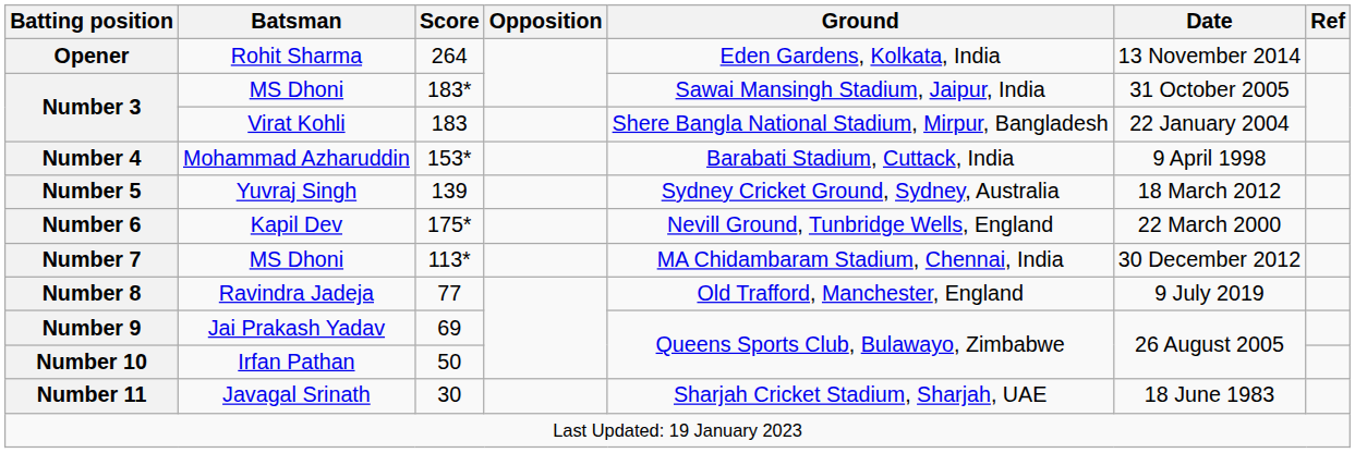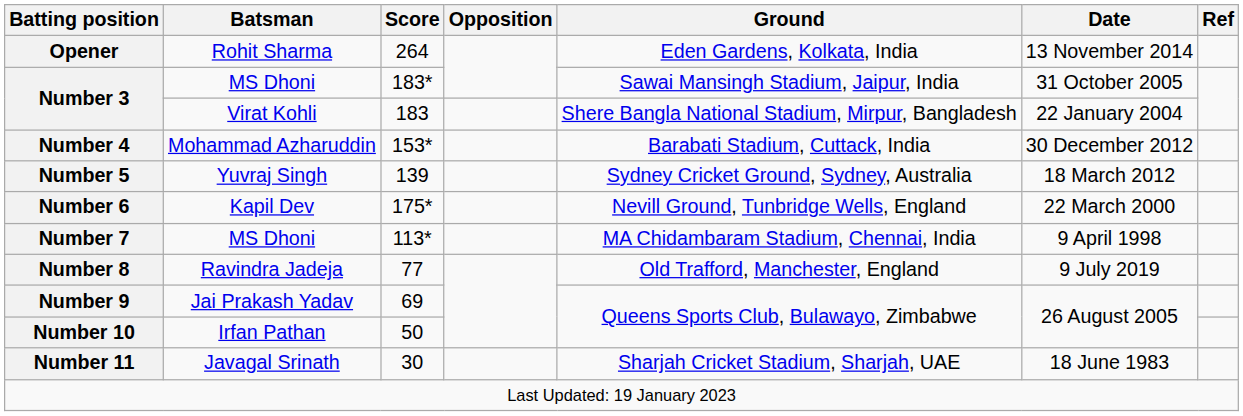Number 4 | Date: 9 April 1998 -> 30 December 2012
Number 7 | Date: 30 December 2012 -> 9 April 1998
